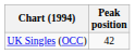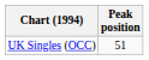UK Singles (OCC) | Peak position: 42 -> 51
